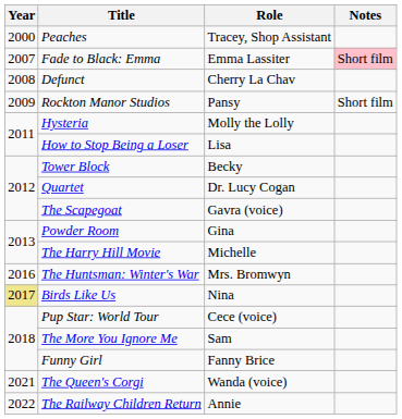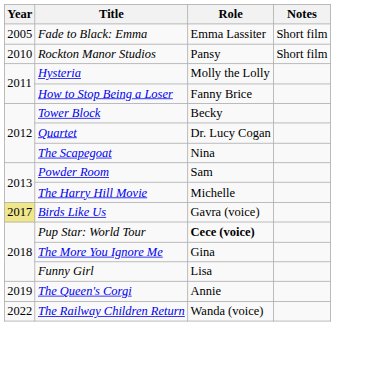- row: 2000 | Peaches | Tracey, Shop Assistant
Fade to Black: Emma | Year: 2007 -> 2005
Fade to Black: Emma | Notes: pink background -> no background
- row: 2008 | Defunct | Cherry La Chav
Rockton Manor Studios | Year: 2009 -> 2010
How to Stop Being a Loser | Role: Lisa -> Fanny Brice
The Scapegoat | Role: Gavra (voice) -> Nina
Powder Room | Role: Gina -> Sam
- row: 2016 | The Huntsman: Winter's War | Mrs. Bromwyn
Birds Like Us | Role: Nina -> Gavra (voice)
Pup Star: World Tour | Role: normal -> bold
The More You Ignore Me | Role: Sam -> Gina
Funny Girl | Role: Fanny Brice -> Lisa
The Queen's Corgi | Year: 2021 -> 2019
The Queen's Corgi | Role: Wanda (voice) -> Annie
The Railway Children Return | Role: Annie -> Wanda (voice)
